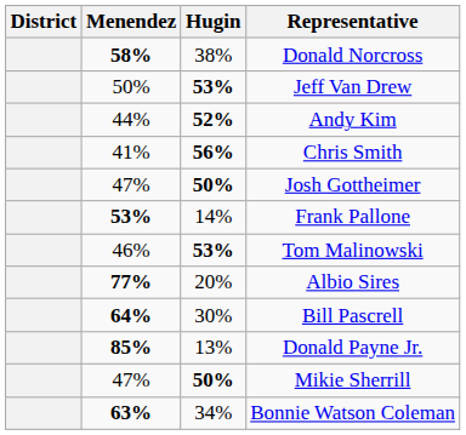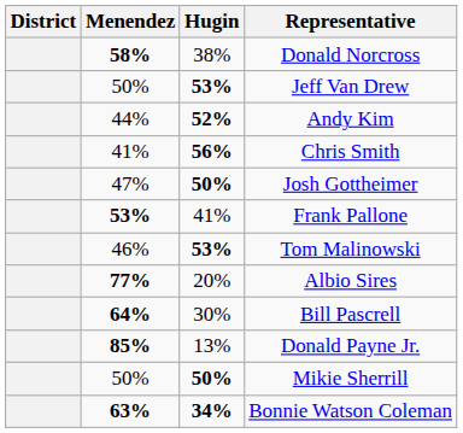Frank Pallone | Hugin: 14% -> 41%
Mikie Sherrill | Menendez: 47% -> 50%
Bonnie Watson Coleman | Hugin: normal -> bold
